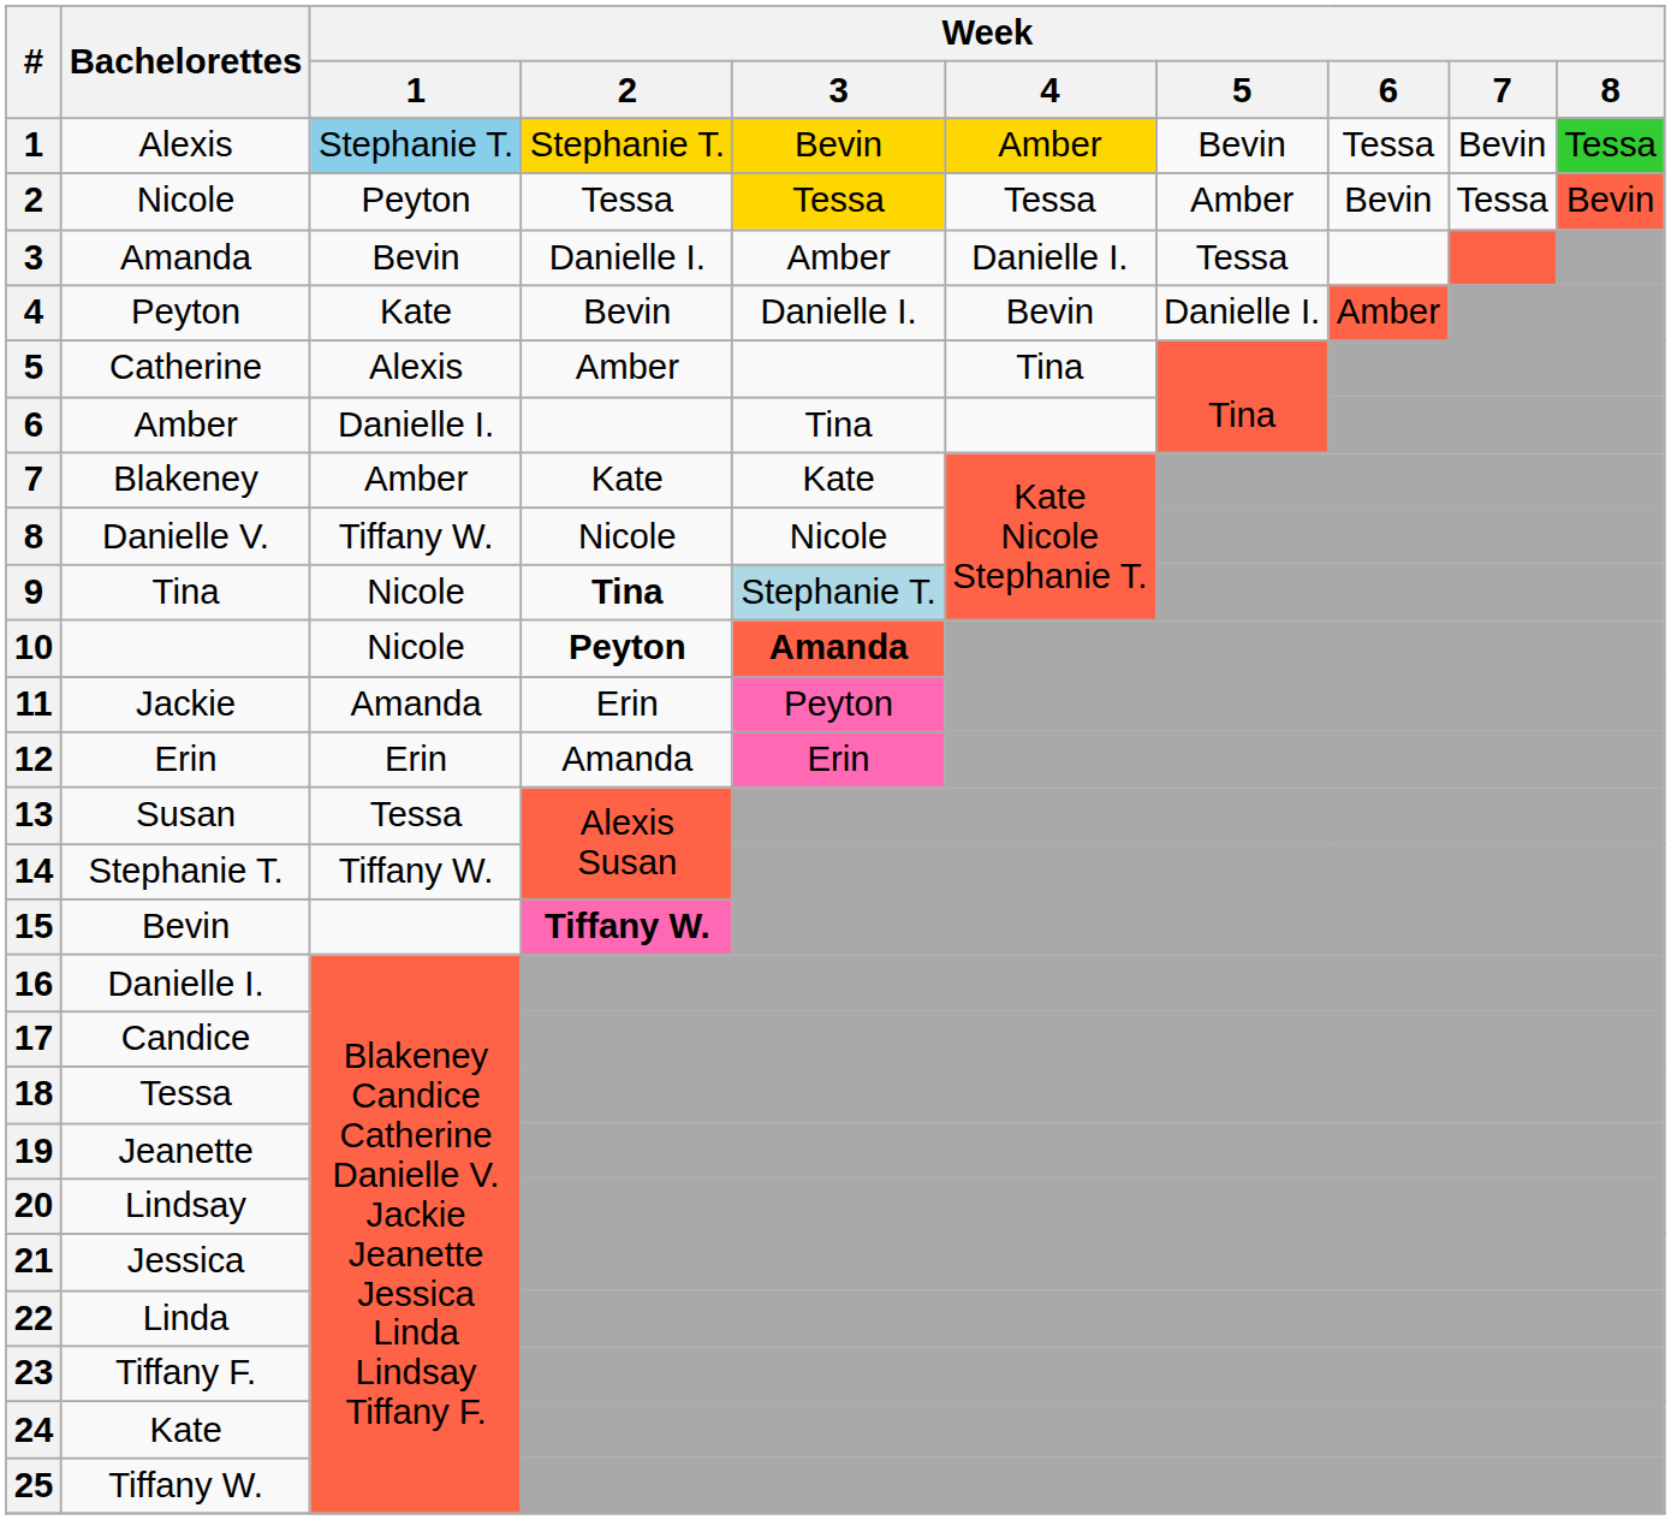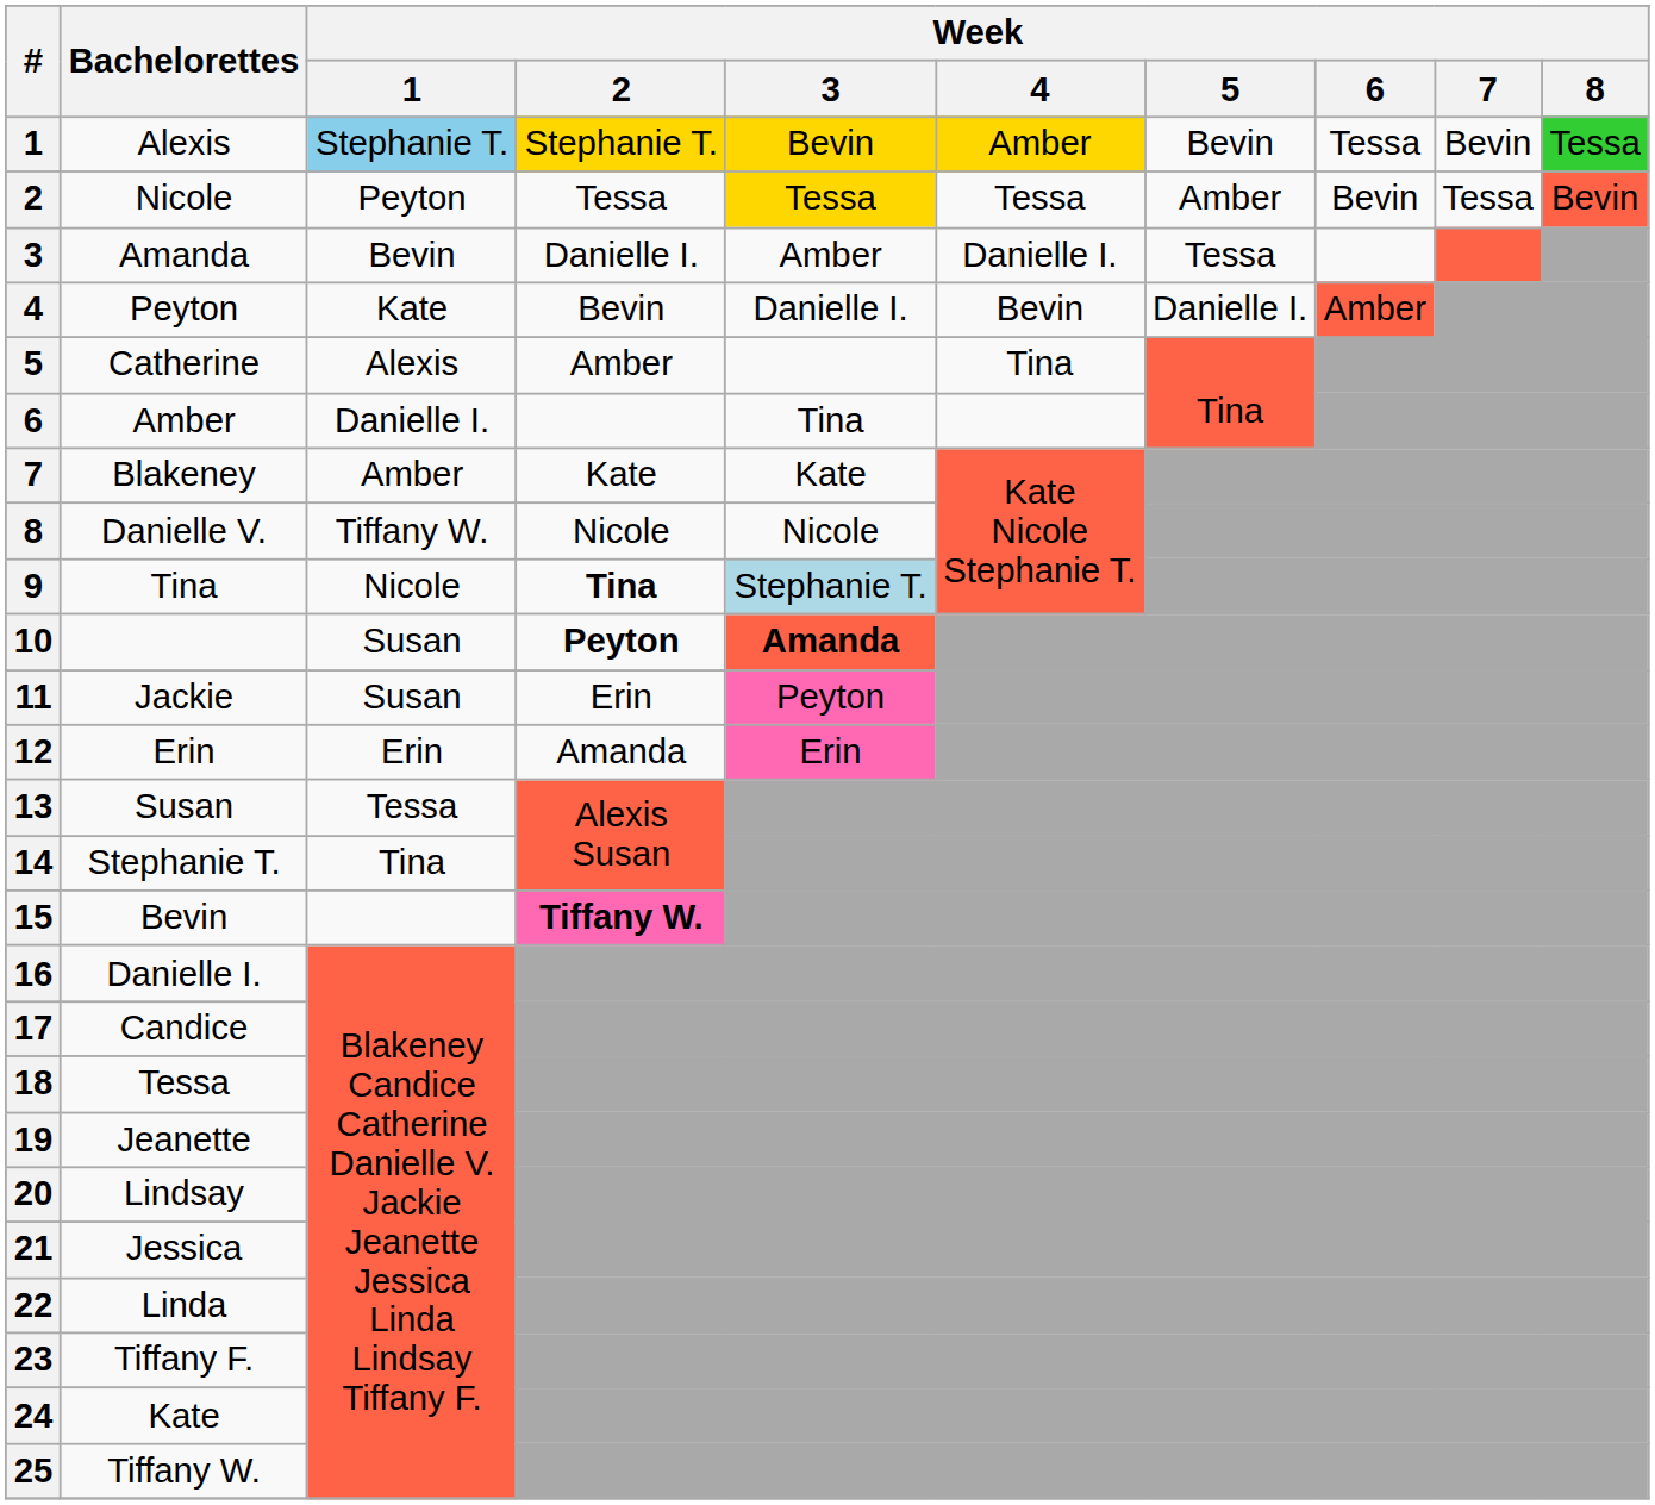10 | Week / 1: Nicole -> Susan
11 | Week / 1: Amanda -> Susan
14 | Week / 1: Tiffany W. -> Tina
